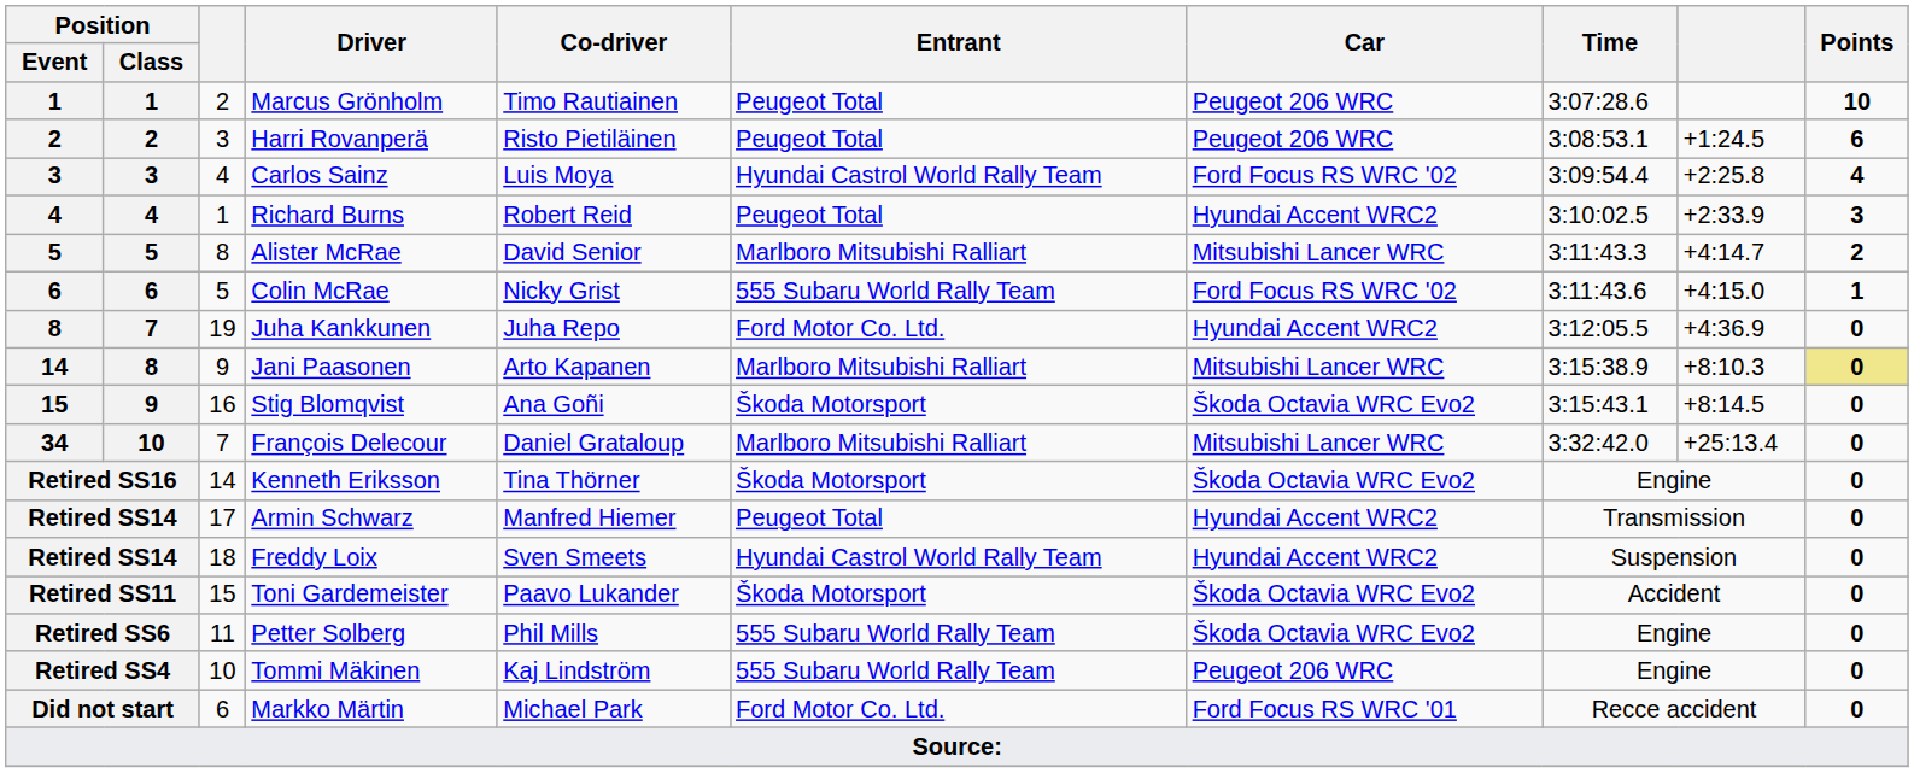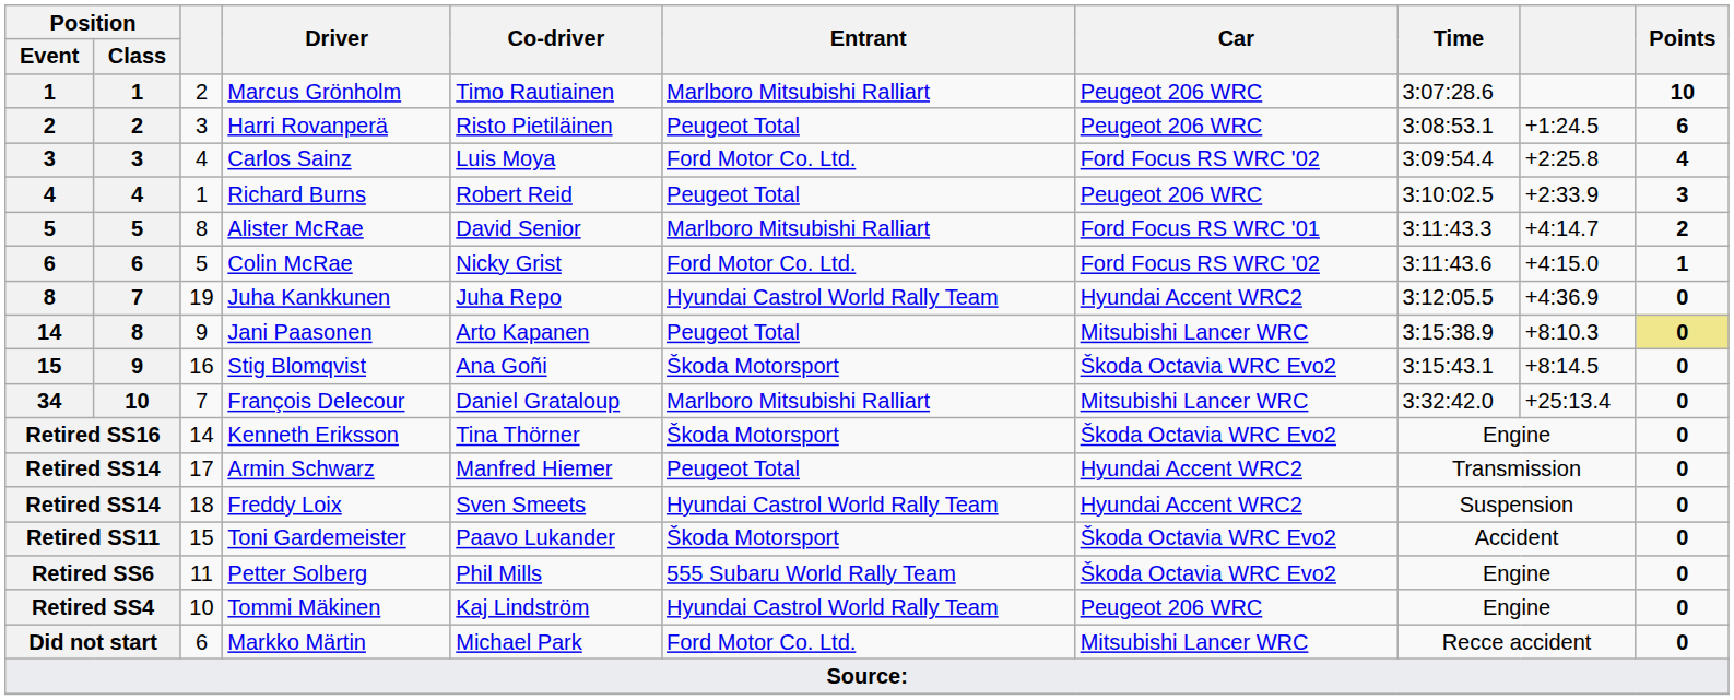Marcus Grönholm | Entrant: Peugeot Total -> Marlboro Mitsubishi Ralliart
Carlos Sainz | Entrant: Hyundai Castrol World Rally Team -> Ford Motor Co. Ltd.
Richard Burns | Car: Hyundai Accent WRC2 -> Peugeot 206 WRC
Alister McRae | Car: Mitsubishi Lancer WRC -> Ford Focus RS WRC '01
Colin McRae | Entrant: 555 Subaru World Rally Team -> Ford Motor Co. Ltd.
Juha Kankkunen | Entrant: Ford Motor Co. Ltd. -> Hyundai Castrol World Rally Team
Jani Paasonen | Entrant: Marlboro Mitsubishi Ralliart -> Peugeot Total
Tommi Mäkinen | Entrant: 555 Subaru World Rally Team -> Hyundai Castrol World Rally Team
Markko Märtin | Car: Ford Focus RS WRC '01 -> Mitsubishi Lancer WRC
